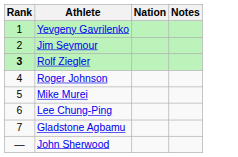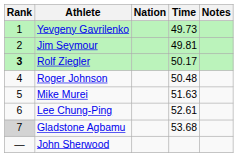+ column: Time | 49.73 | 49.81 | 50.17 | 50.48 | 51.63 | 52.61 | 53.68
Gladstone Agbamu | Rank: no background -> lightgrey background
